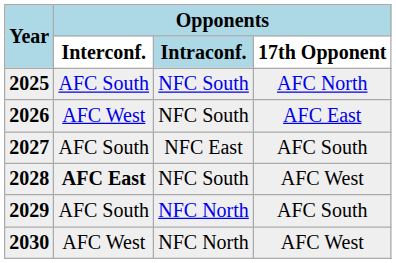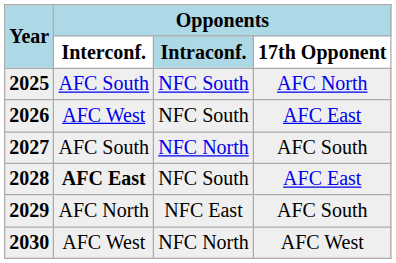2027 | Opponents / Intraconf.: NFC East -> NFC North
2028 | Opponents / 17th Opponent: AFC West -> AFC East
2029 | Opponents / Interconf.: AFC South -> AFC North
2029 | Opponents / Intraconf.: NFC North -> NFC East
